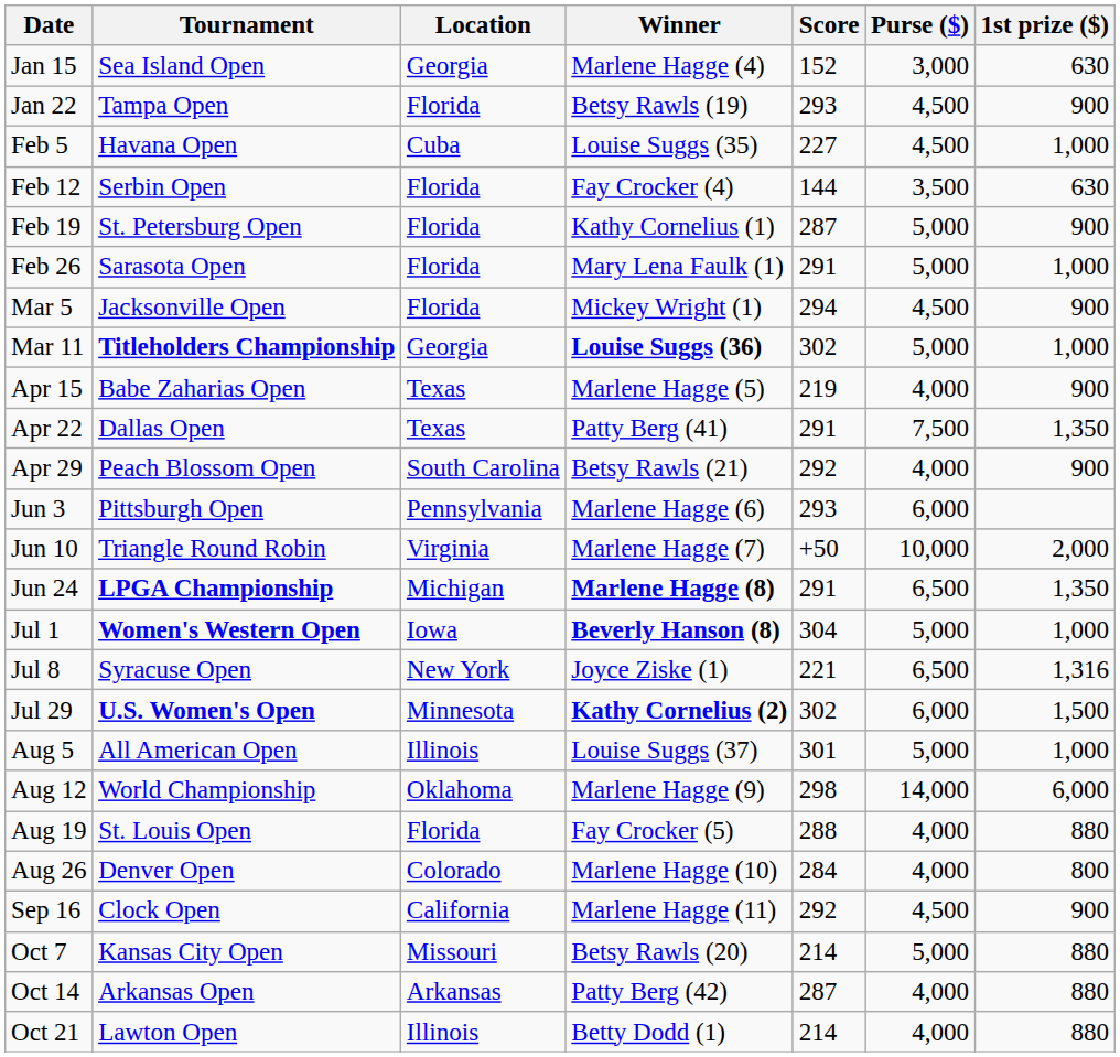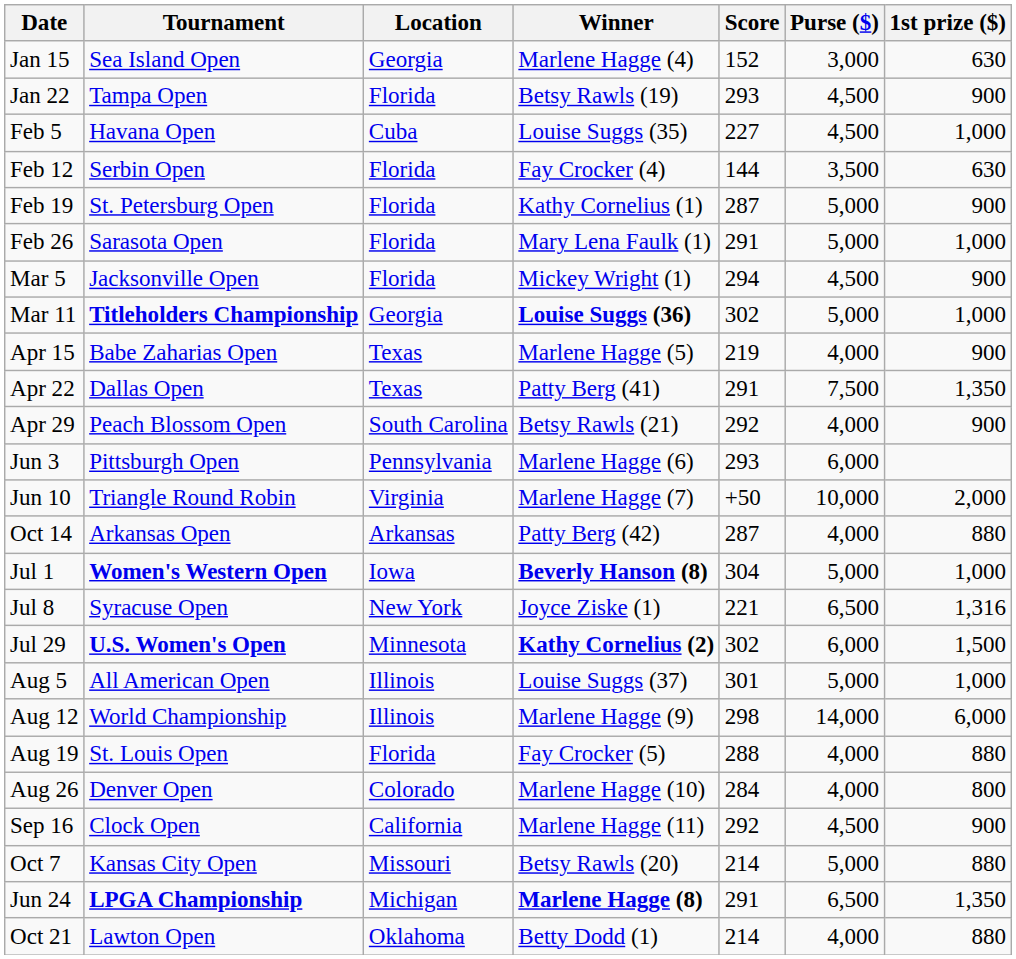rows swapped: Jun 24 <-> Oct 14
Aug 12 | Location: Oklahoma -> Illinois
Oct 21 | Location: Illinois -> Oklahoma
